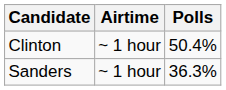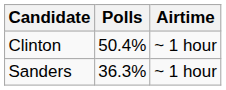columns swapped: Airtime <-> Polls
